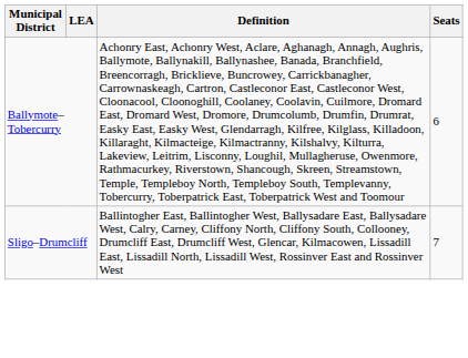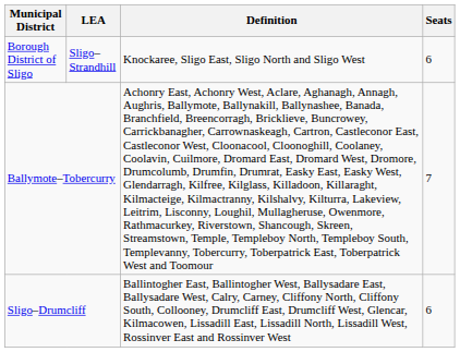+ row: Borough District of Sligo | Sligo–Strandhill | Knockaree, Sligo East, Sligo North and Sligo West | 6
Ballymote–Tobercurry | Seats: 6 -> 7
Sligo–Drumcliff | Seats: 7 -> 6
